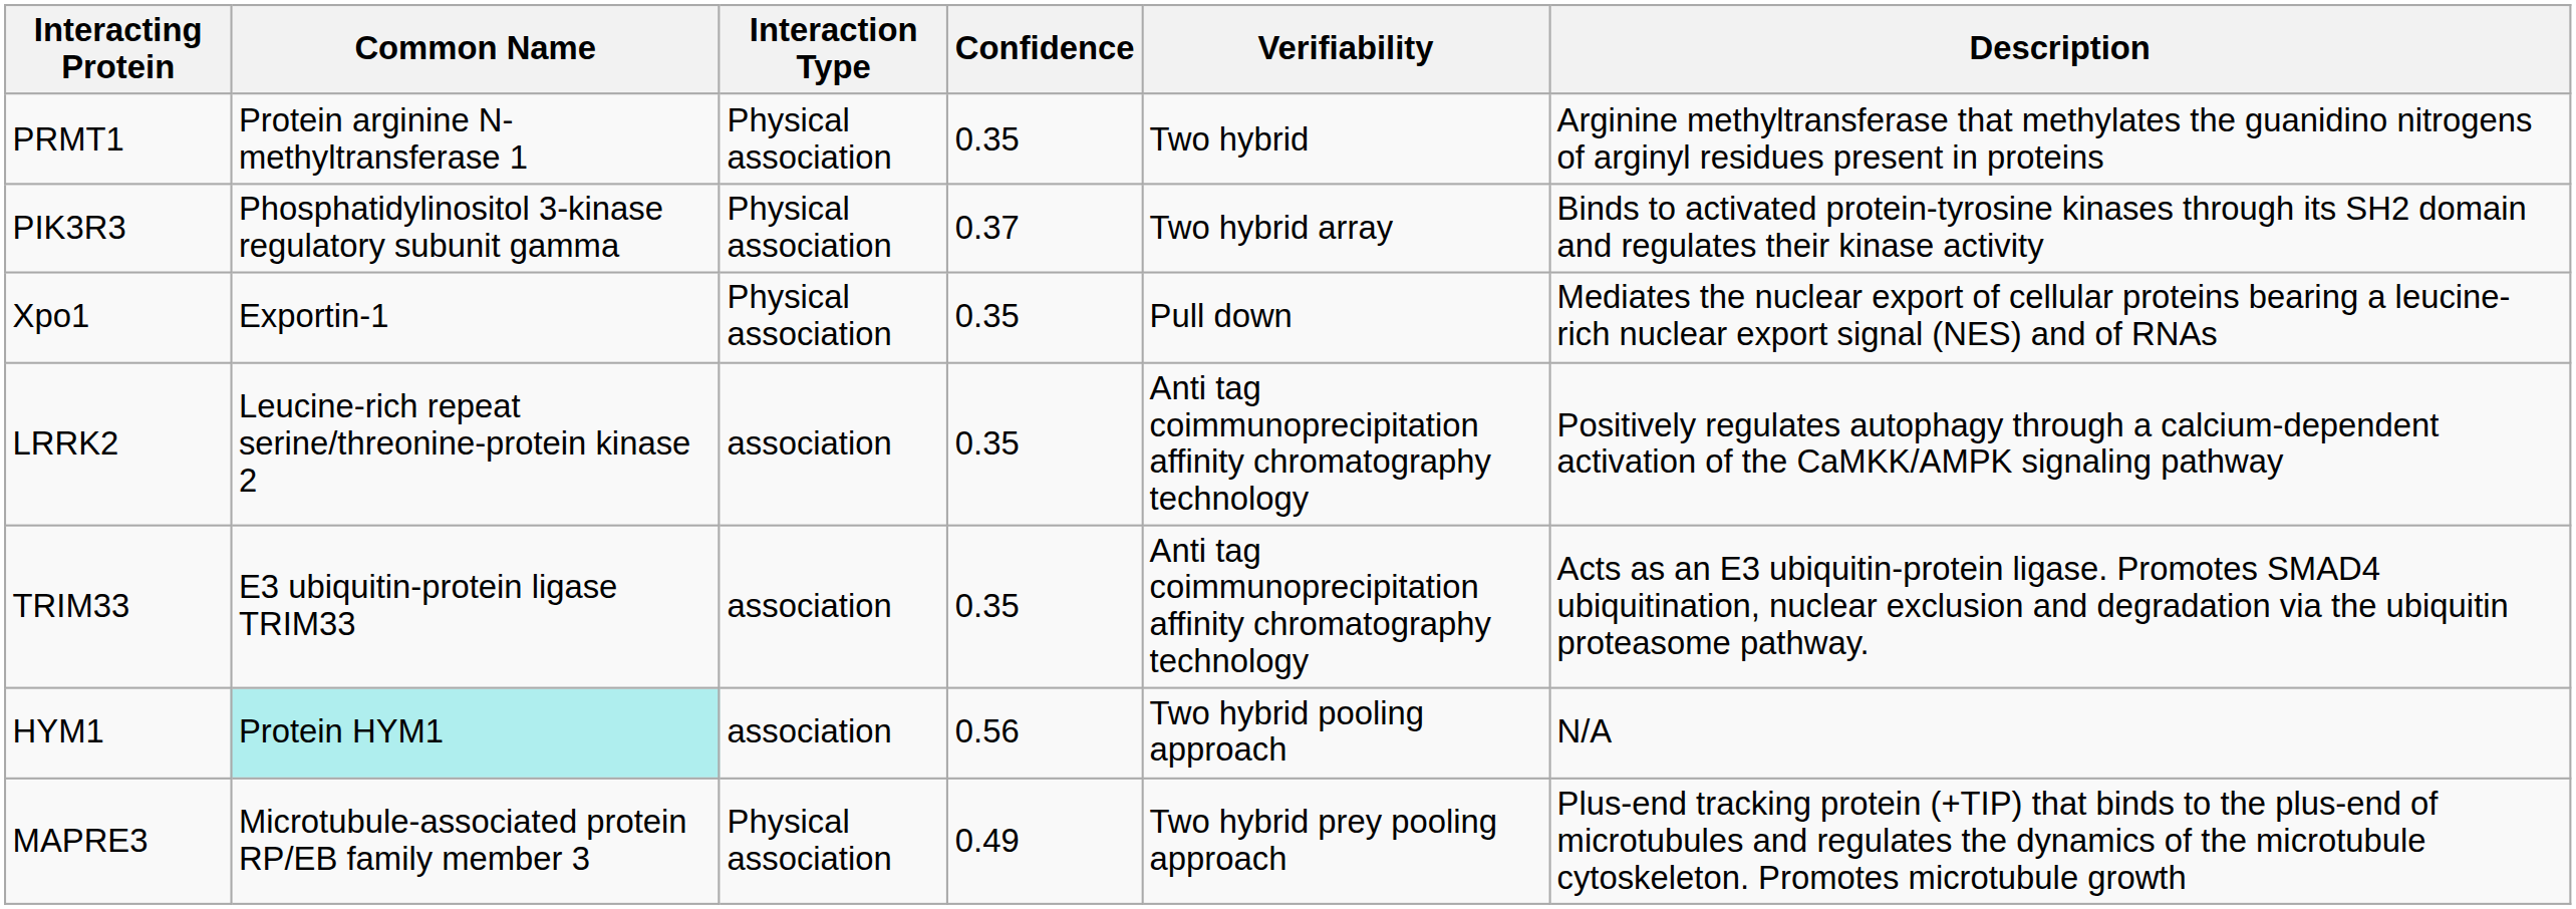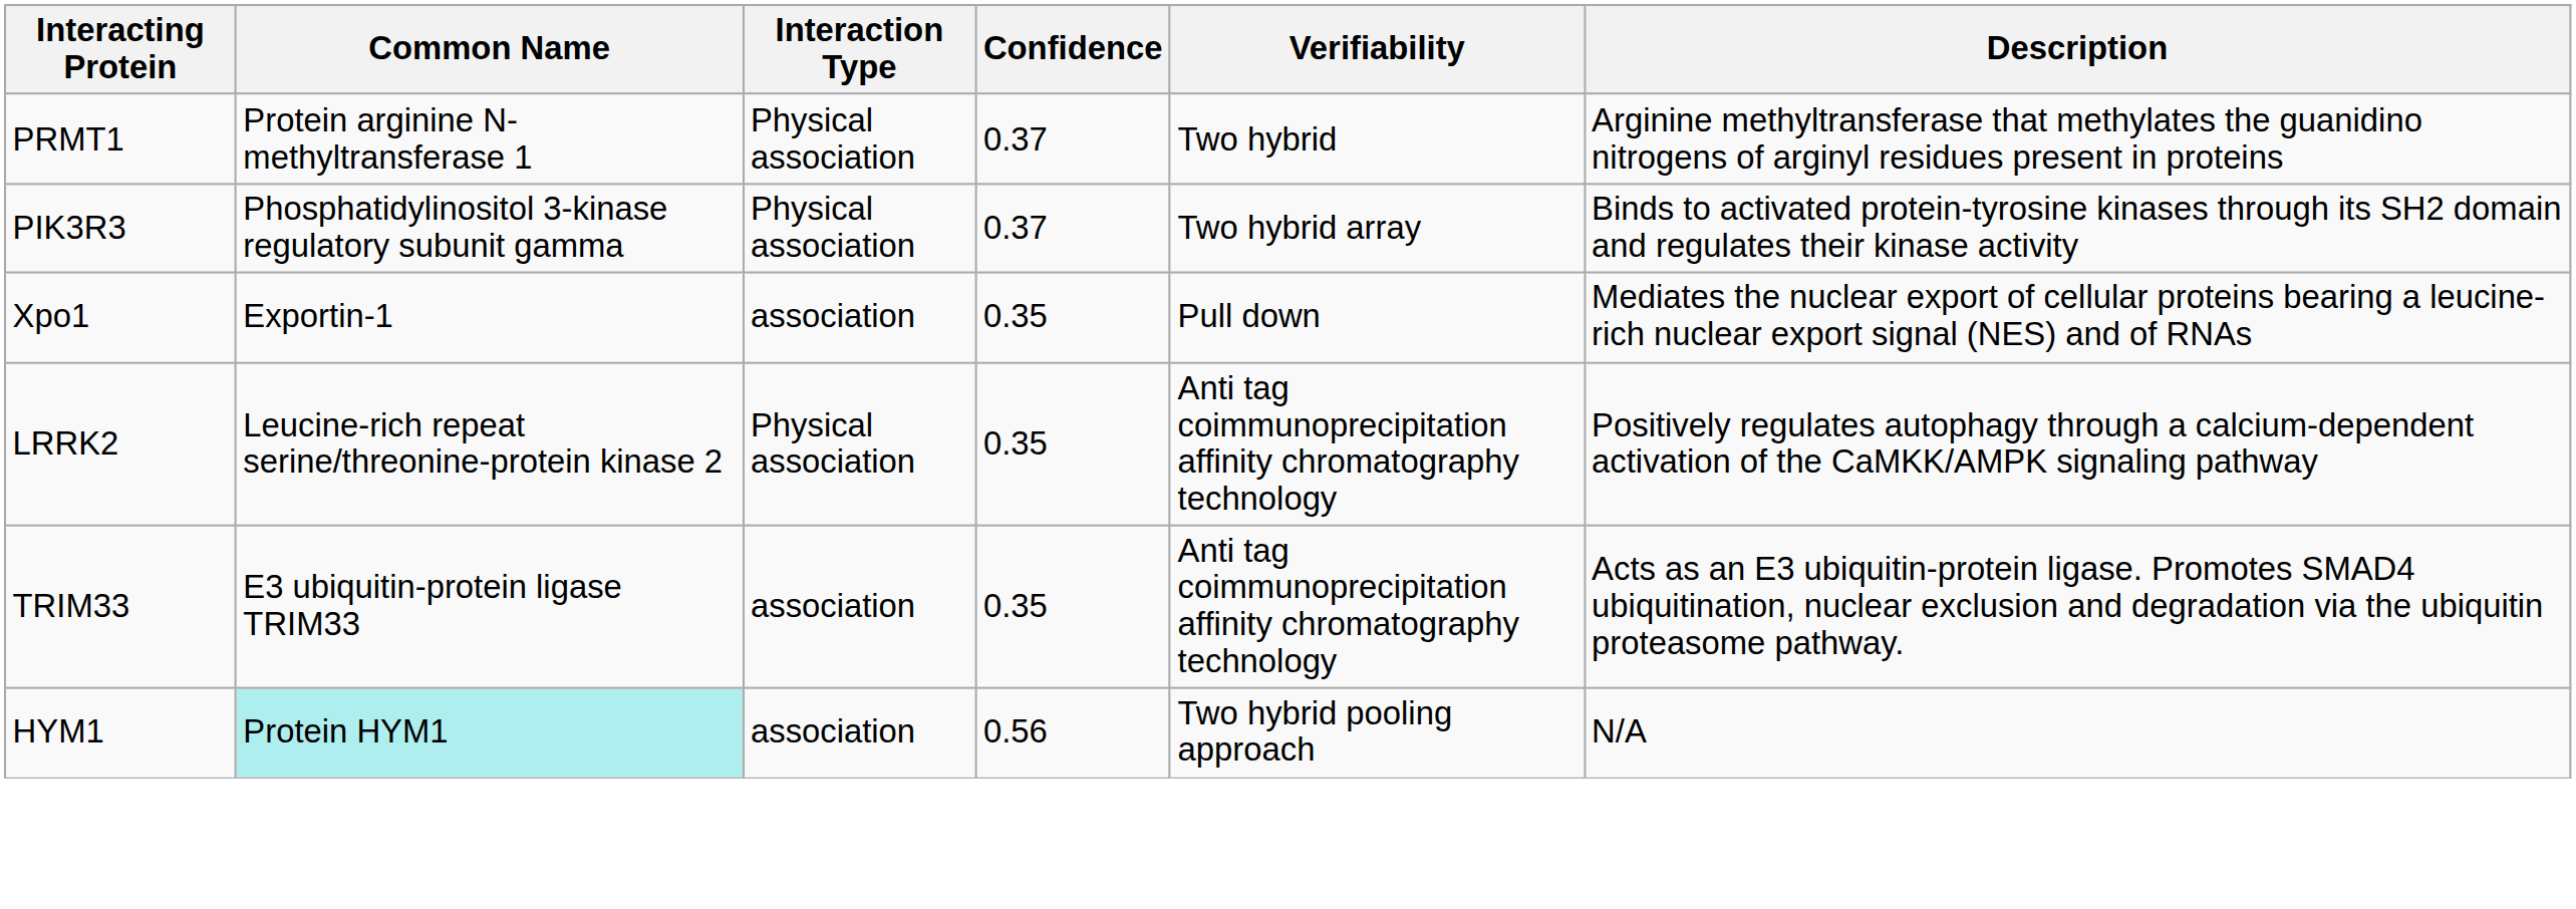PRMT1 | Confidence: 0.35 -> 0.37
Xpo1 | Interaction Type: Physical association -> association
LRRK2 | Interaction Type: association -> Physical association
- row: MAPRE3 | Microtubule-associated protein RP/EB family member 3 | Physical association | 0.49 | Two hybrid prey pooling approach | Plus-end tracking protein (+TIP) that binds to the plus-end of microtubules and regulates the dynamics of the microtubule cytoskeleton. Promotes microtubule growth
